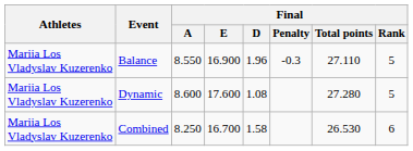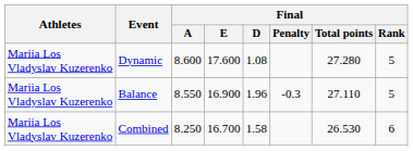rows swapped: Balance <-> Dynamic
